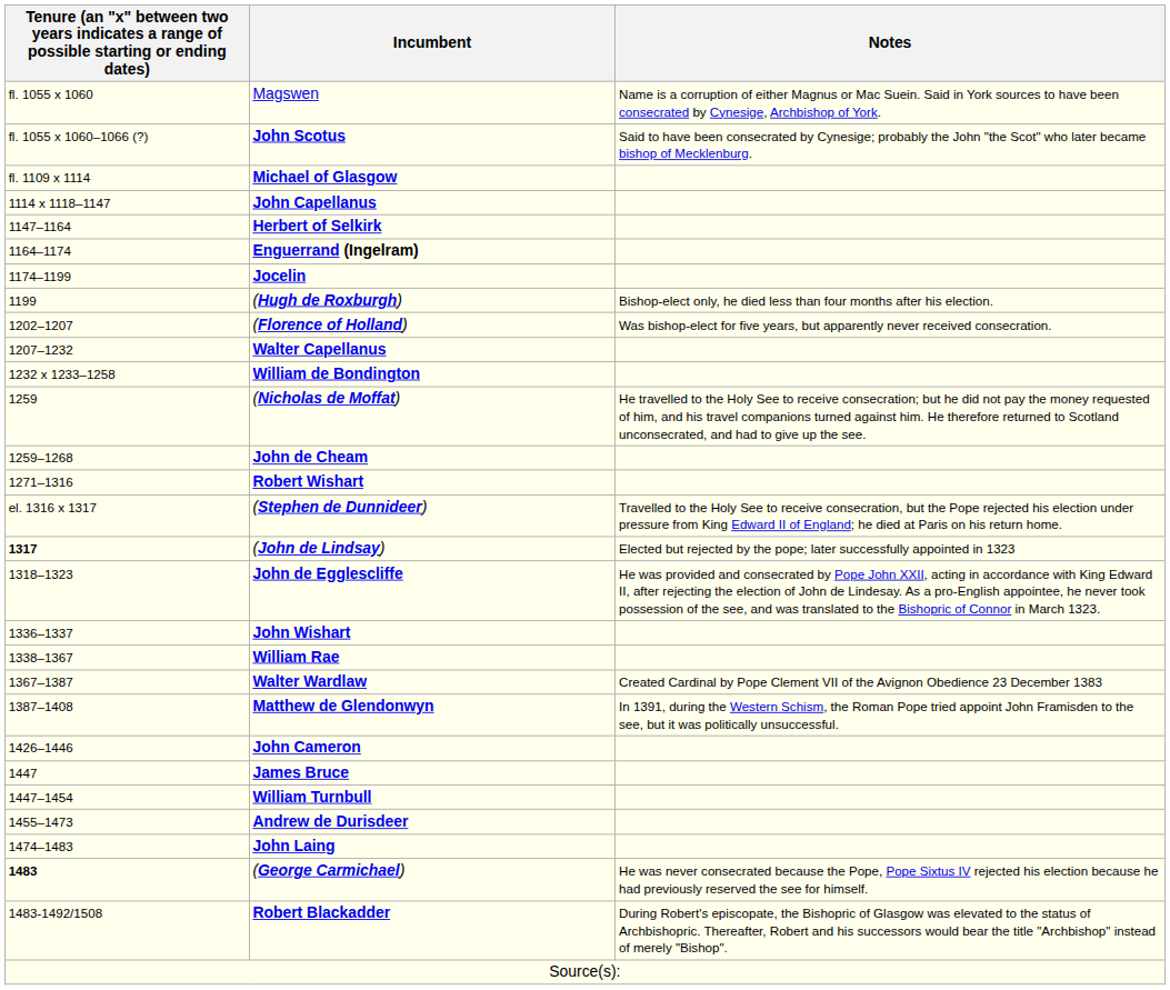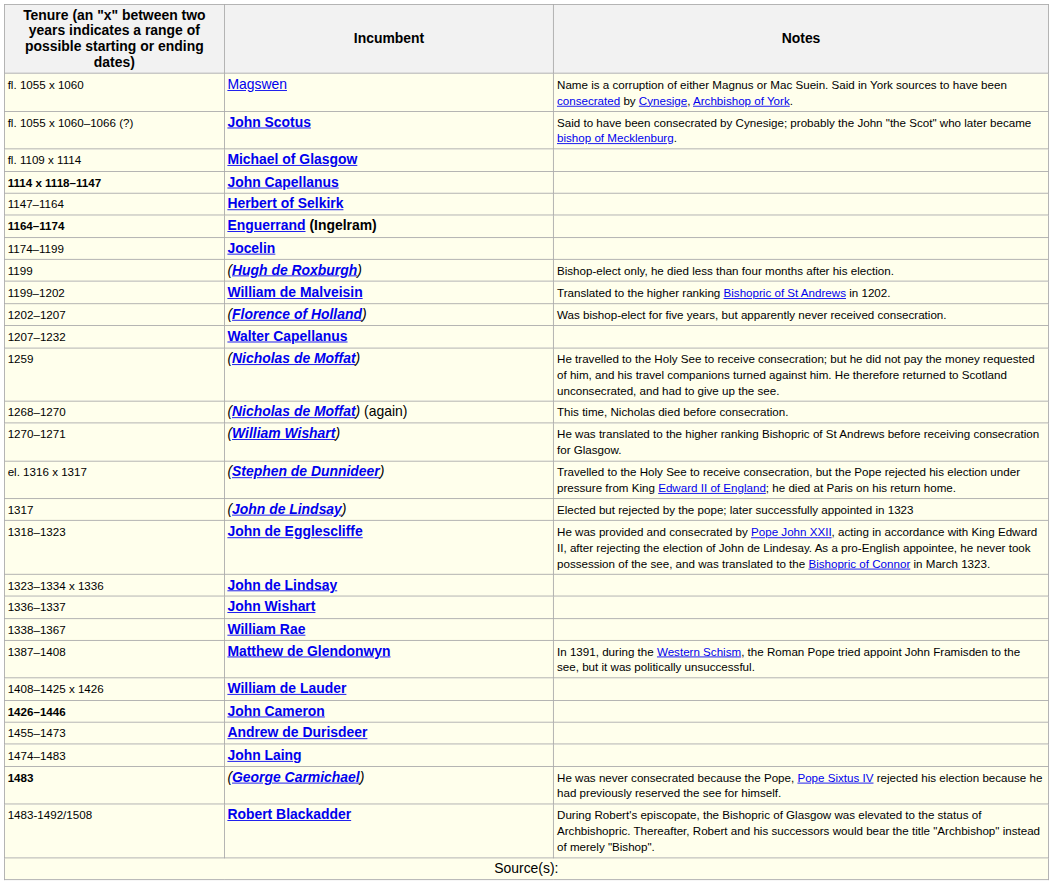John Capellanus | column 1: normal -> bold
Enguerrand (Ingelram) | column 1: normal -> bold
+ row: 1199–1202 | William de Malveisin | Translated to the higher ranking Bishopric of St Andrews in 1202.
- row: 1232 x 1233–1258 | William de Bondington
- row: 1259–1268 | John de Cheam
+ row: 1268–1270 | (Nicholas de Moffat) (again) | This time, Nicholas died before consecration.
+ row: 1270–1271 | (William Wishart) | He was translated to the higher ranking Bishopric of St Andrews before receiving consecration for Glasgow.
- row: 1271–1316 | Robert Wishart
(John de Lindsay) | column 1: bold -> normal
+ row: 1323–1334 x 1336 | John de Lindsay
- row: 1367–1387 | Walter Wardlaw | Created Cardinal by Pope Clement VII of the Avignon Obedience 23 December 1383
+ row: 1408–1425 x 1426 | William de Lauder
John Cameron | column 1: normal -> bold
- row: 1447 | James Bruce
- row: 1447–1454 | William Turnbull
